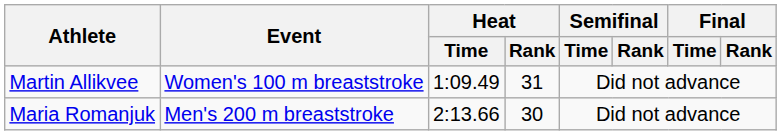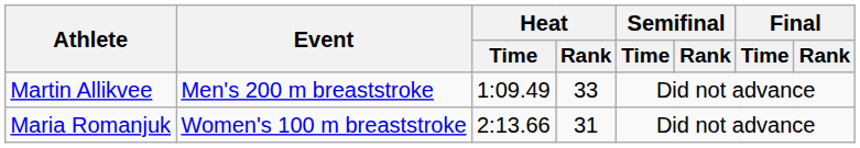Martin Allikvee | Event: Women's 100 m breaststroke -> Men's 200 m breaststroke
Martin Allikvee | Heat / Rank: 31 -> 33
Maria Romanjuk | Event: Men's 200 m breaststroke -> Women's 100 m breaststroke
Maria Romanjuk | Heat / Rank: 30 -> 31
